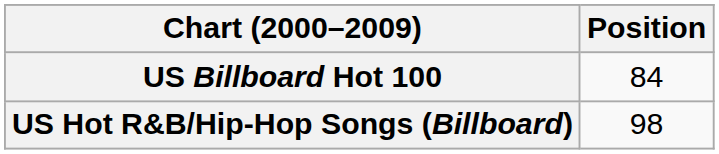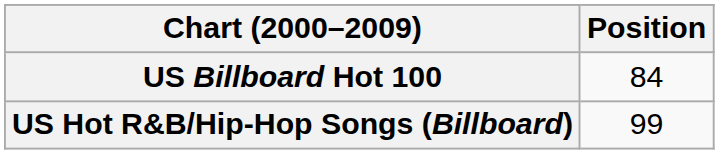US Hot R&B/Hip-Hop Songs (Billboard) | Position: 98 -> 99
